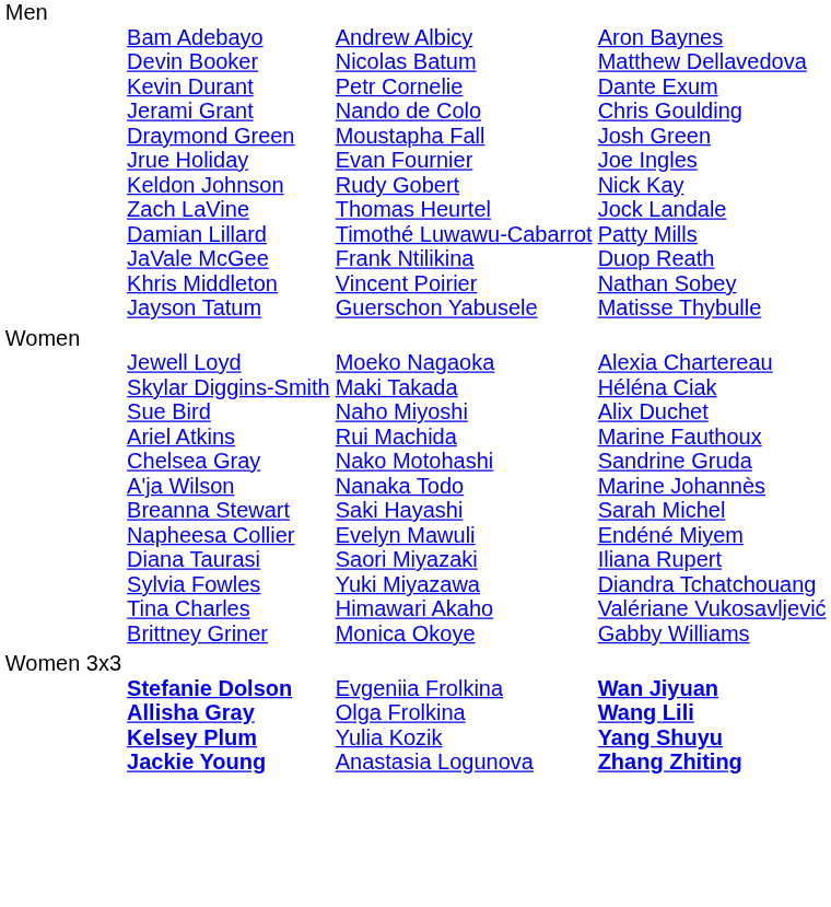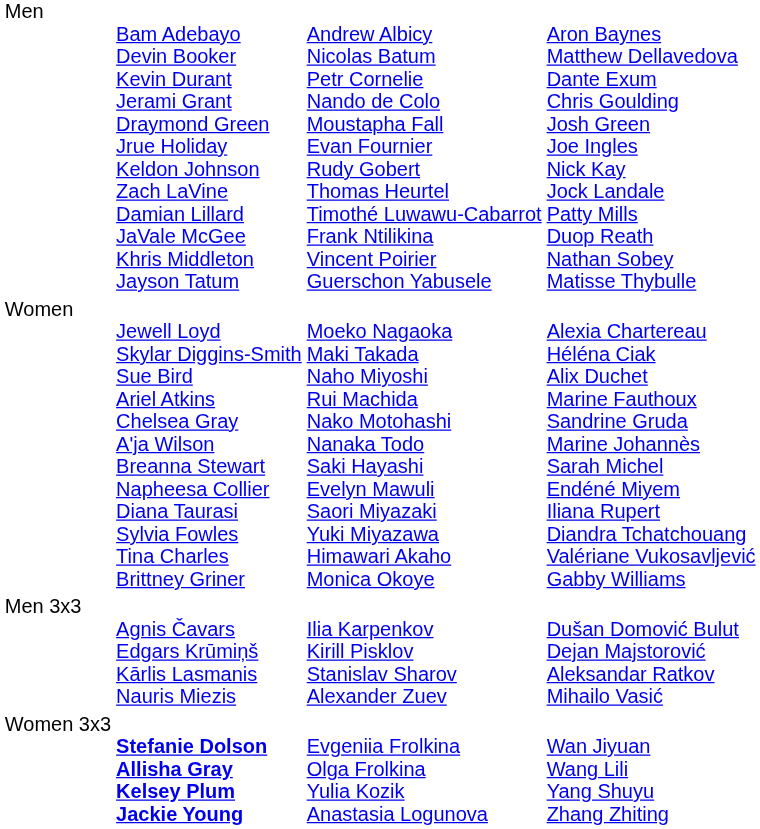+ row: Men 3x3 | Agnis Čavars Edgars Krūmiņš Kārlis Lasmanis Nauris Miezis | Ilia Karpenkov Kirill Pisklov Stanislav Sharov Alexander Zuev | Dušan Domović Bulut Dejan Majstorović Aleksandar Ratkov Mihailo Vasić
Women 3x3 | column 4: bold -> normal
